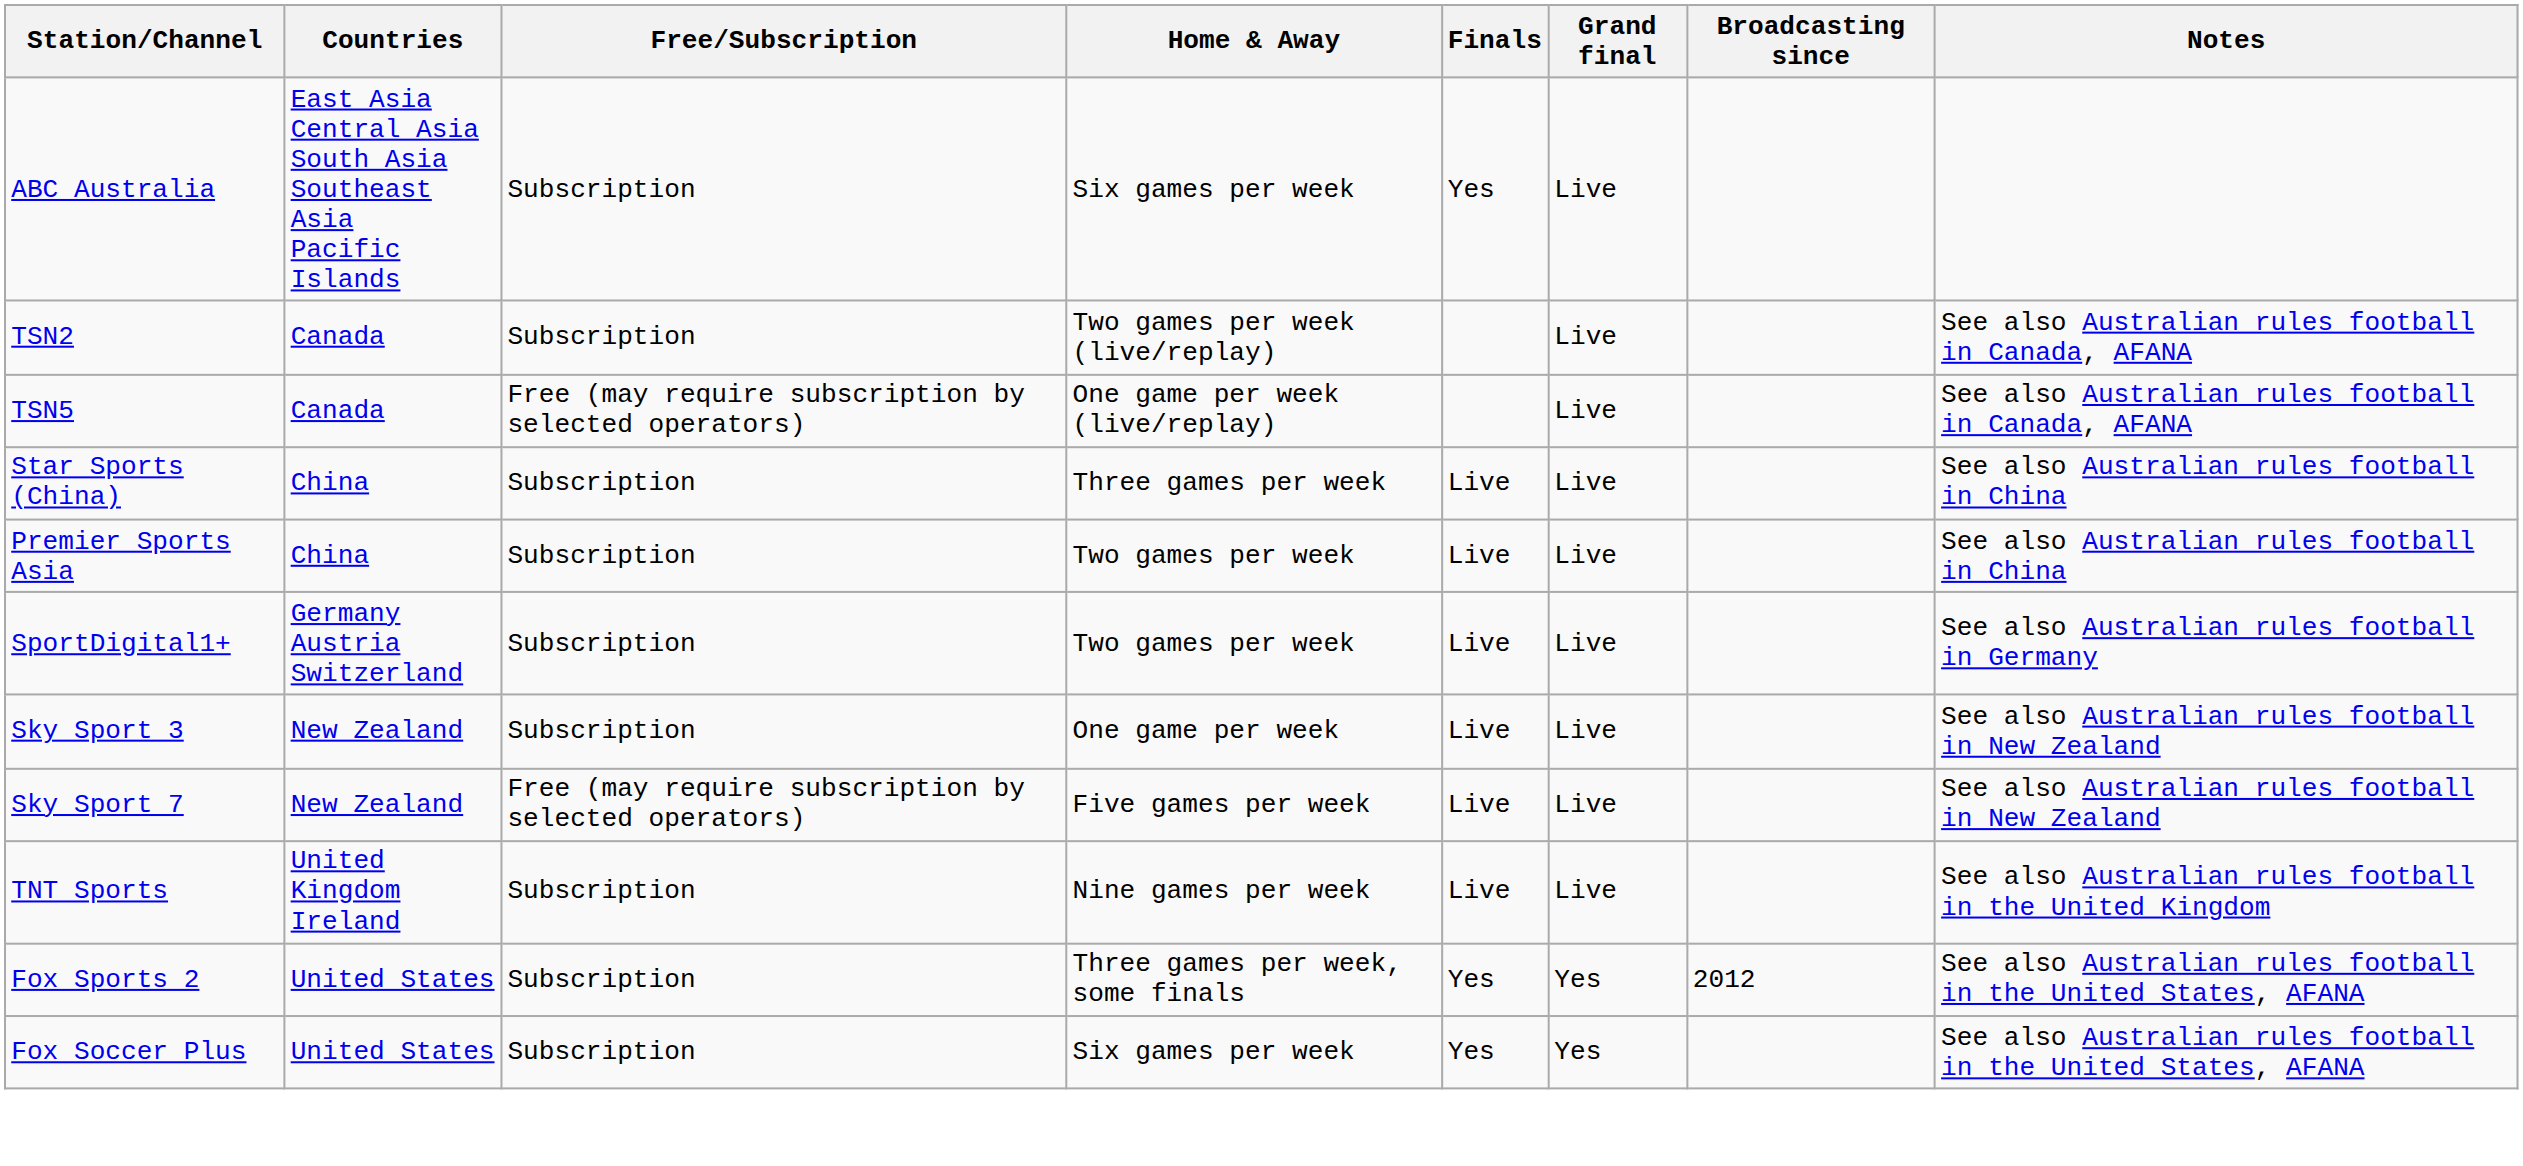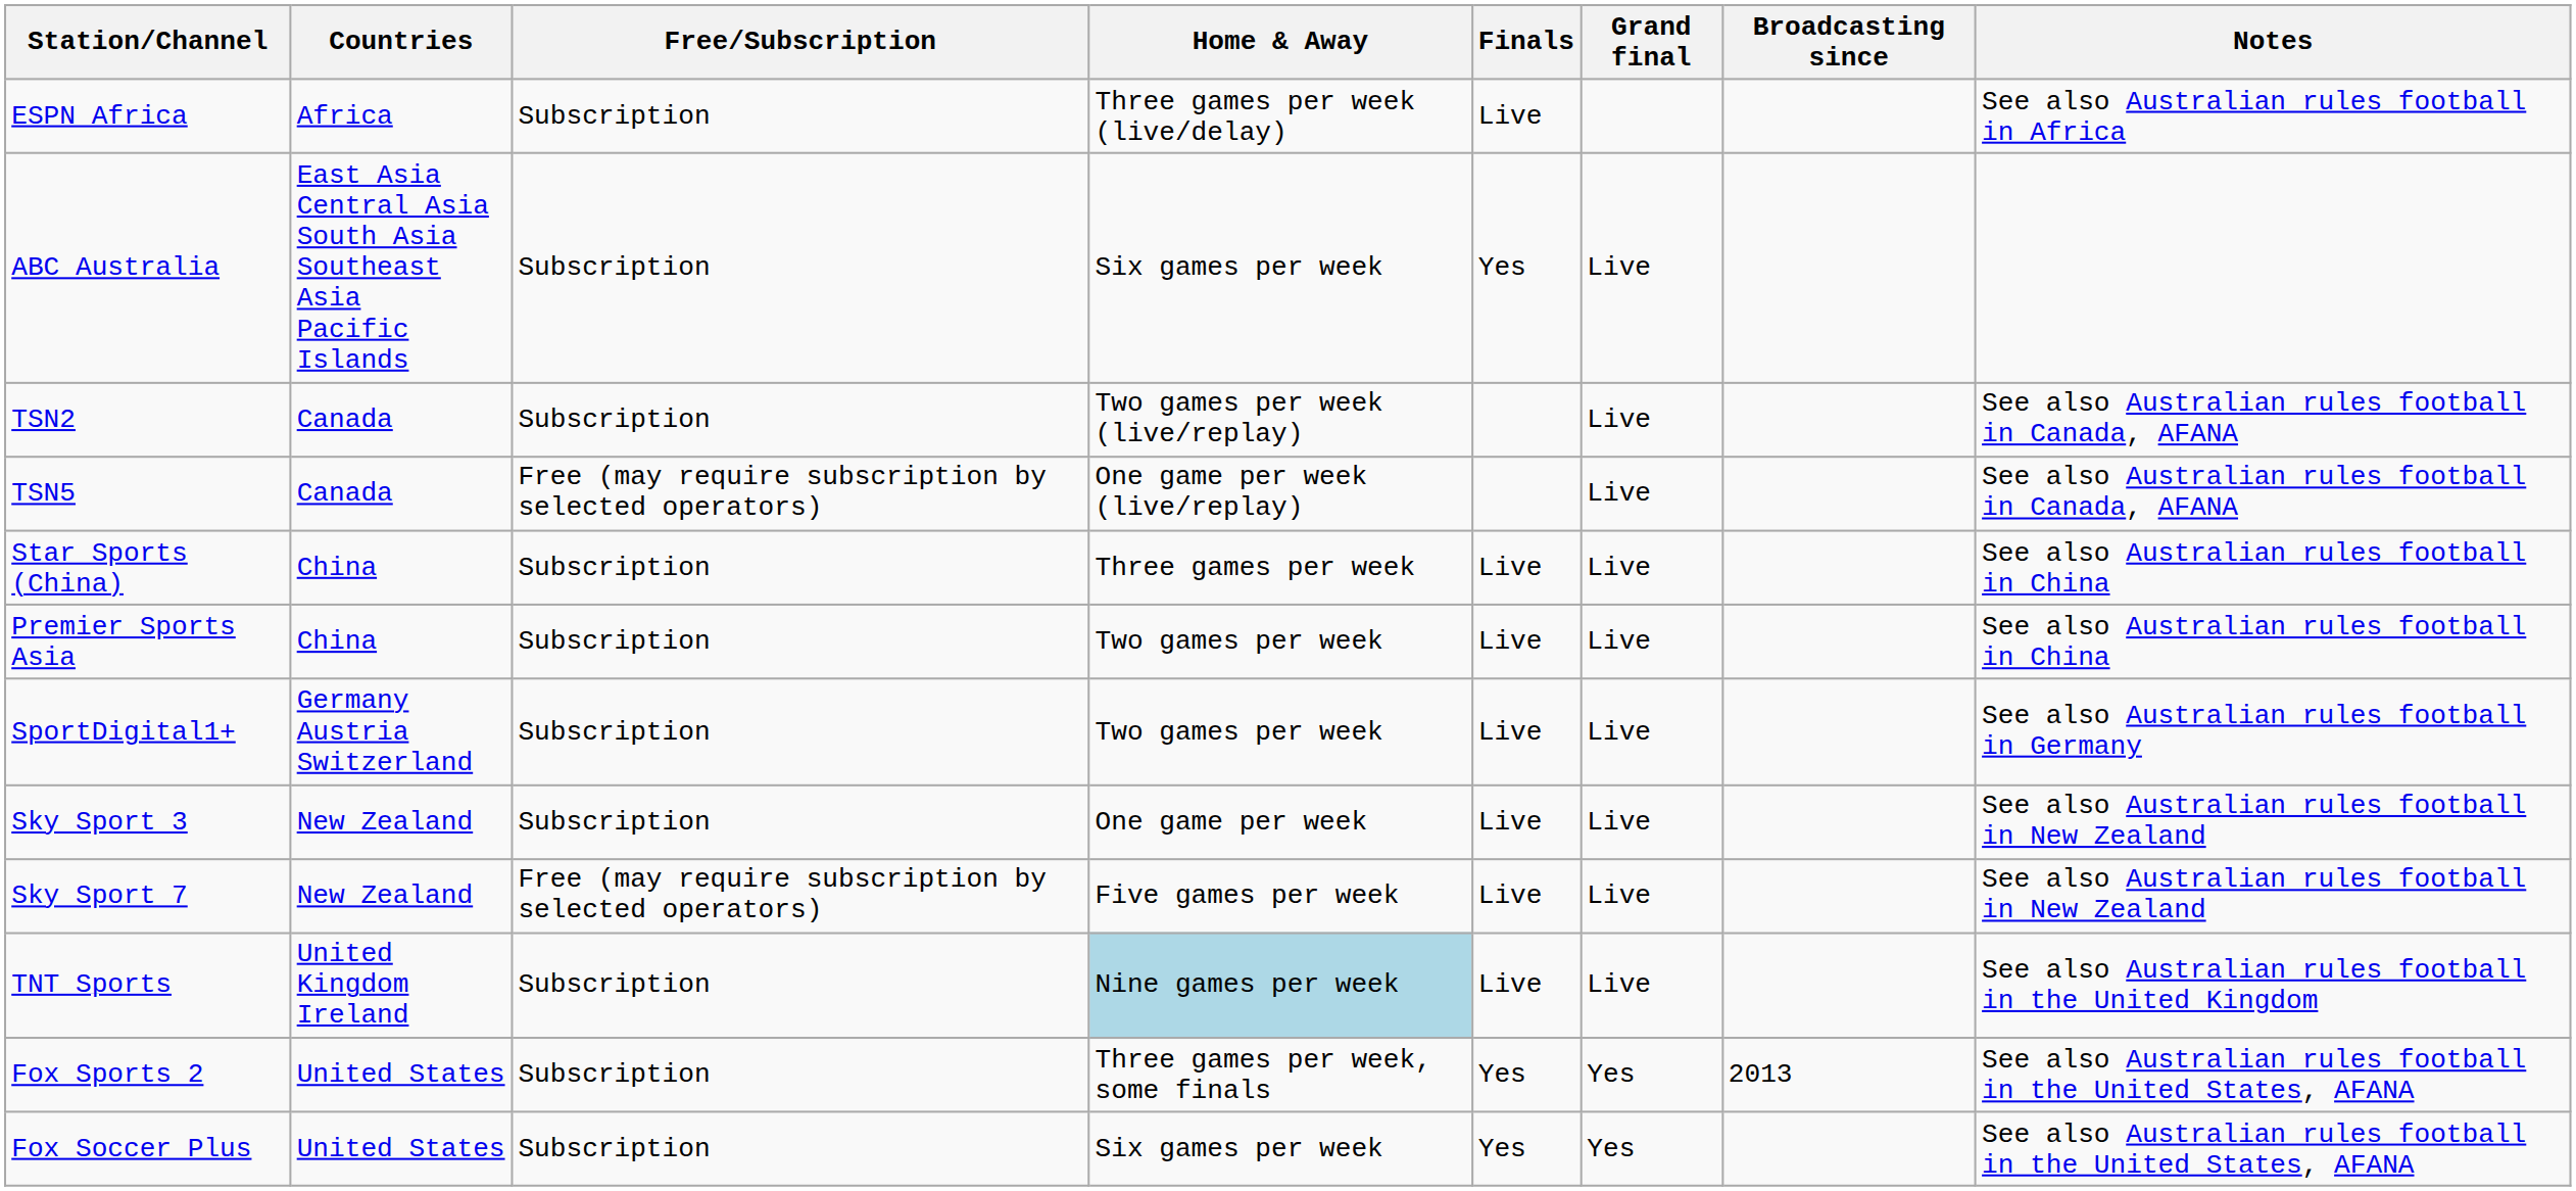+ row: ESPN Africa | Africa | Subscription | Three games per week (live/delay) | Live | See also Australian rules football in Africa
TNT Sports | Home & Away: no background -> lightblue background
Fox Sports 2 | Broadcasting since: 2012 -> 2013
